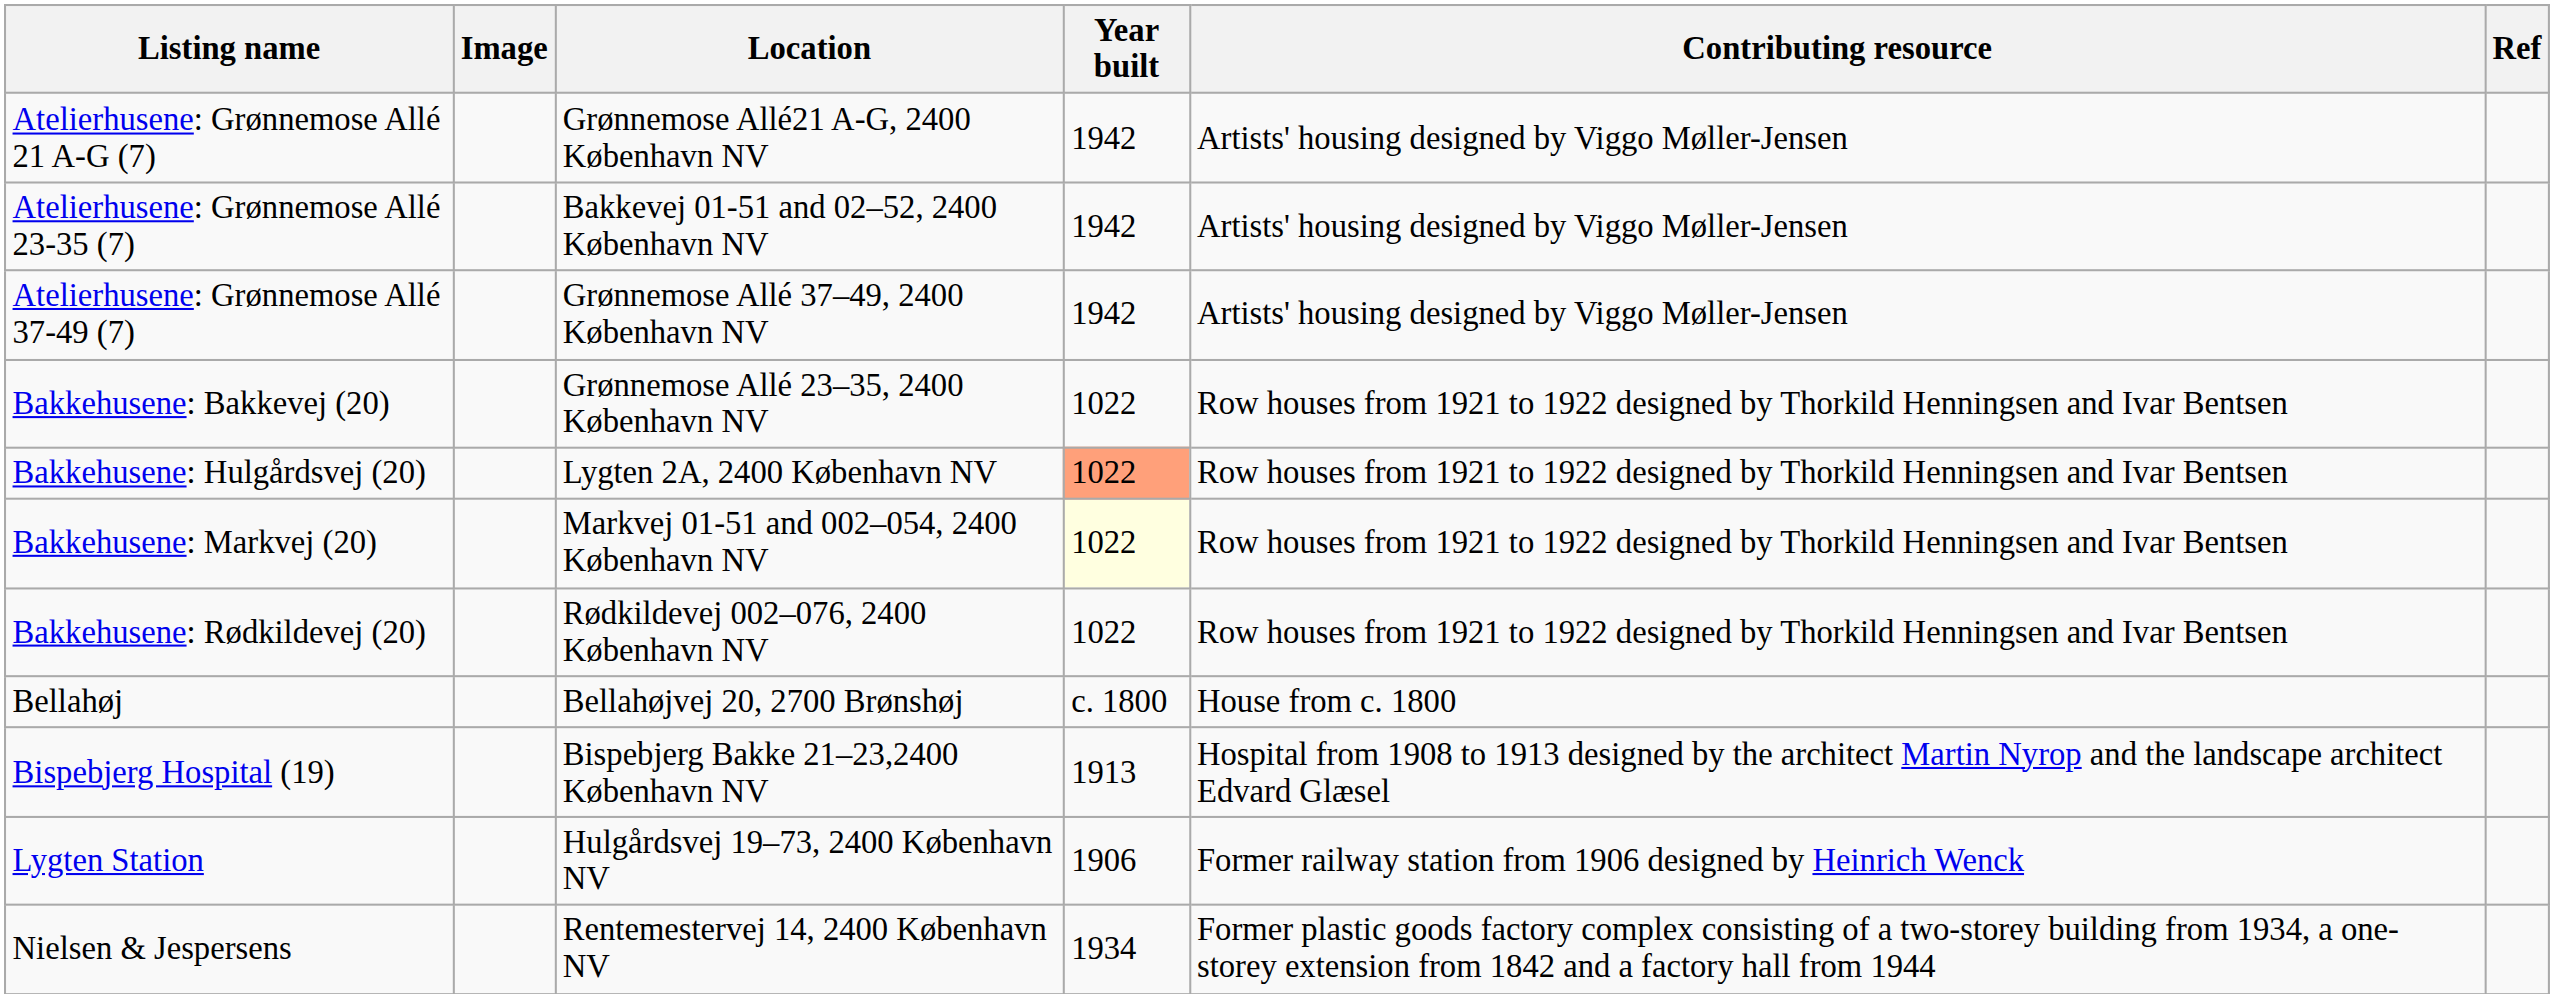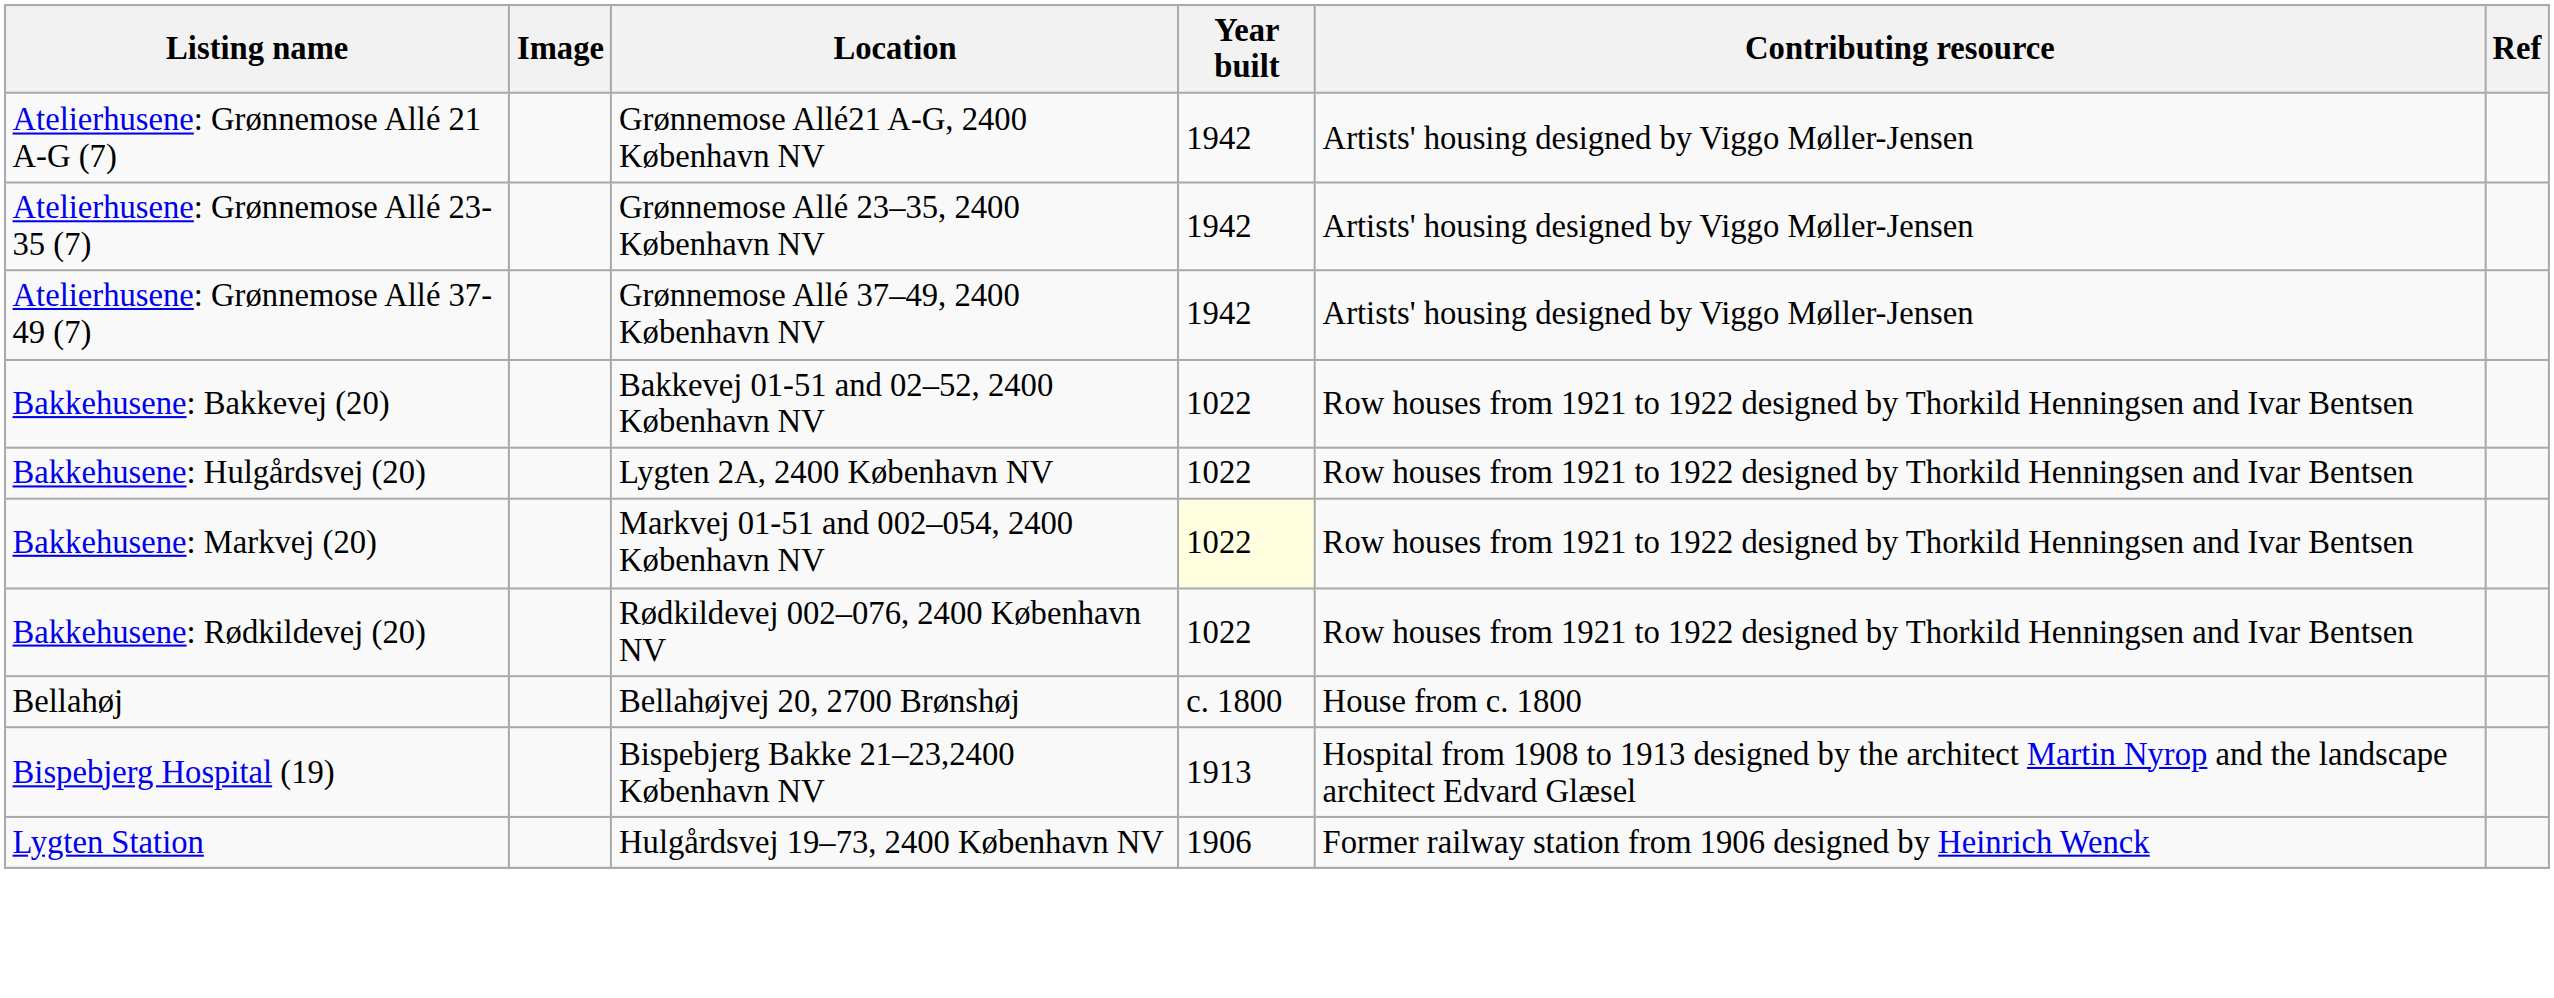Atelierhusene: Grønnemose Allé 23-35 (7) | Location: Bakkevej 01-51 and 02–52, 2400 København NV -> Grønnemose Allé 23–35, 2400 København NV
Bakkehusene: Bakkevej (20) | Location: Grønnemose Allé 23–35, 2400 København NV -> Bakkevej 01-51 and 02–52, 2400 København NV
Bakkehusene: Hulgårdsvej (20) | Year built: lightsalmon background -> no background
- row: Nielsen & Jespersens | Rentemestervej 14, 2400 København NV | 1934 | Former plastic goods factory complex consisting of a two-storey building from 1934, a one-storey extension from 1842 and a factory hall from 1944
